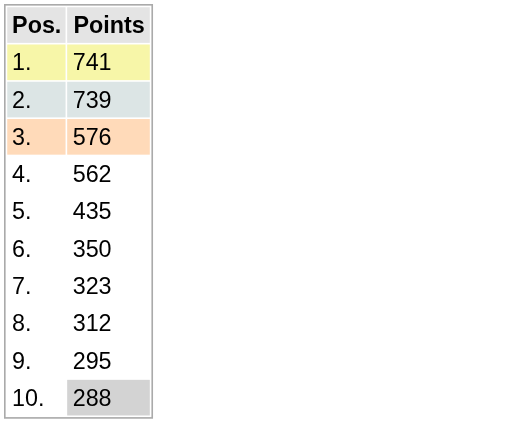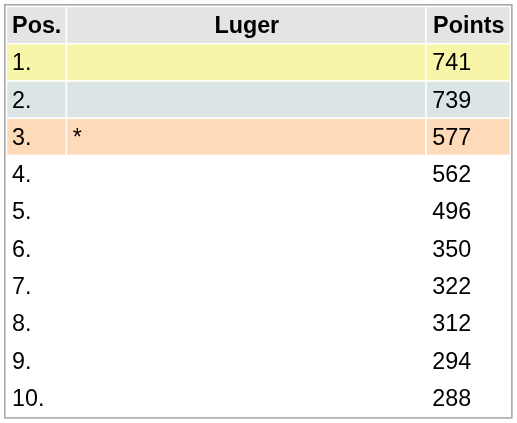+ column: Luger | *
3. | Points: 576 -> 577
5. | Points: 435 -> 496
7. | Points: 323 -> 322
9. | Points: 295 -> 294
10. | Points: lightgrey background -> no background
